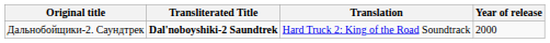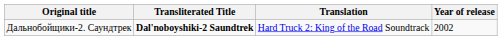Дальнобойщики-2. Саундтрек | Year of release: 2000 -> 2002
